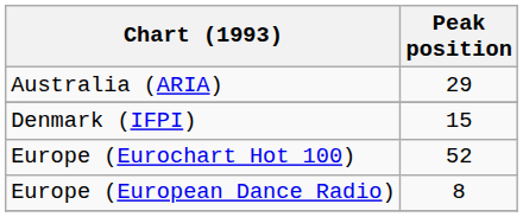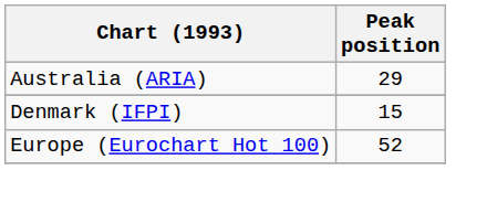- row: Europe (European Dance Radio) | 8
